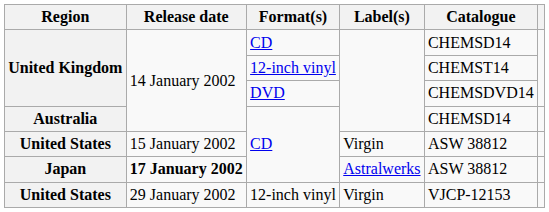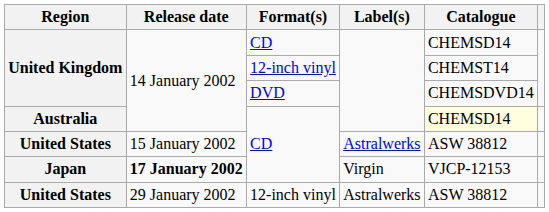Australia | Catalogue: no background -> lightyellow background
United States / CD | Label(s): Virgin -> Astralwerks
Japan | Label(s): Astralwerks -> Virgin
Japan | Catalogue: ASW 38812 -> VJCP-12153
United States / 12-inch vinyl | Label(s): Virgin -> Astralwerks
United States / 12-inch vinyl | Catalogue: VJCP-12153 -> ASW 38812
